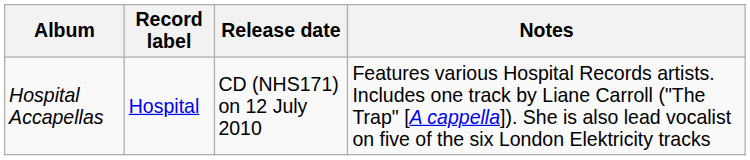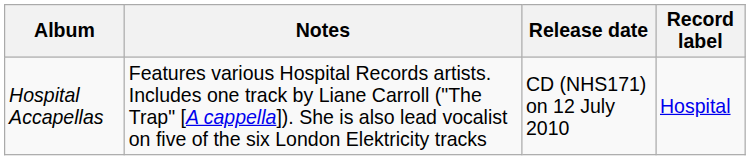columns swapped: Record label <-> Notes
